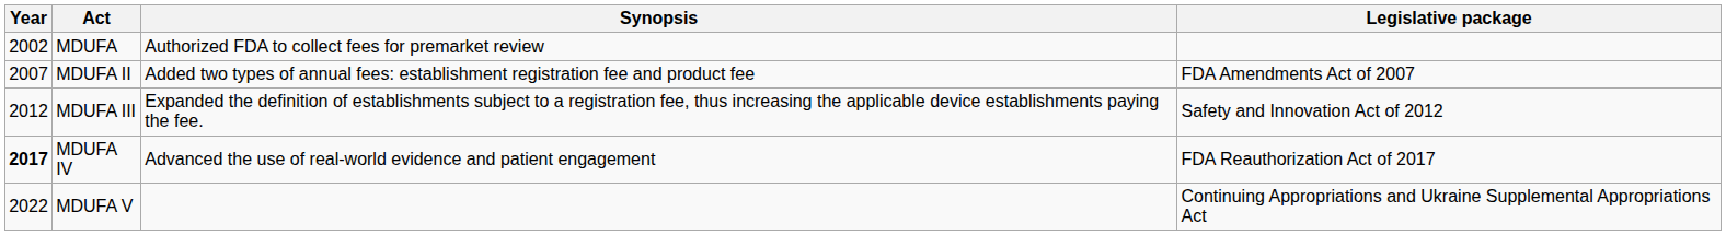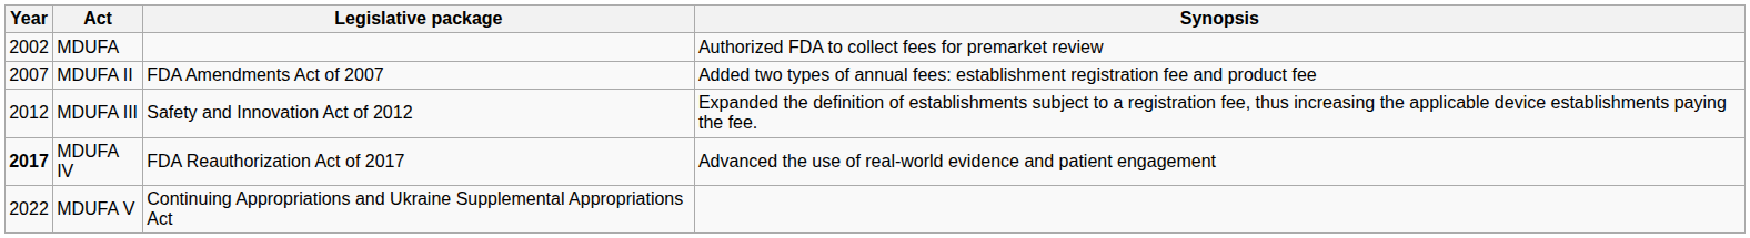columns swapped: Legislative package <-> Synopsis
